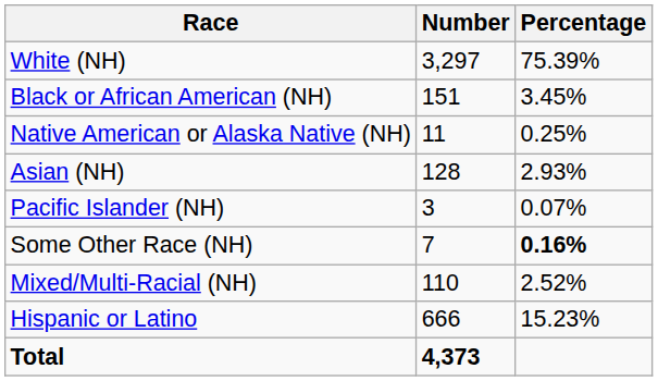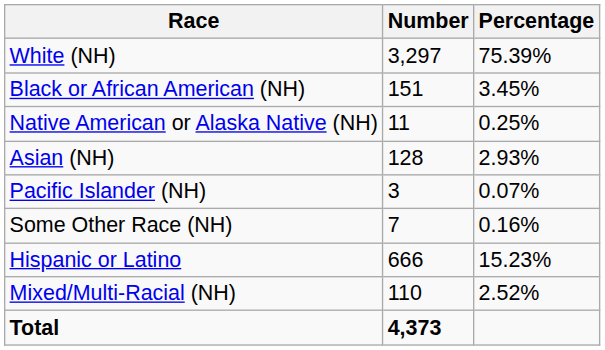Some Other Race (NH) | Percentage: bold -> normal
rows swapped: Mixed/Multi-Racial (NH) <-> Hispanic or Latino
